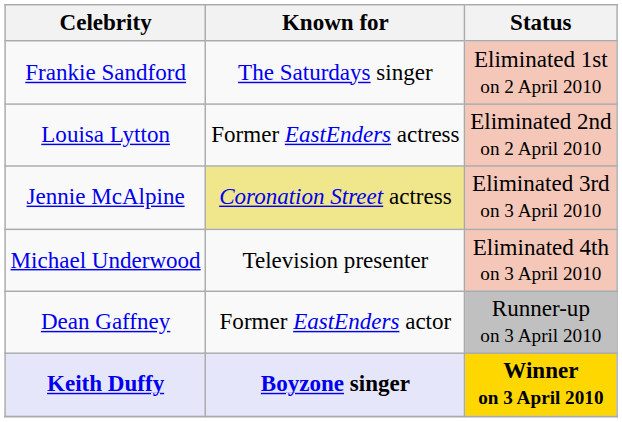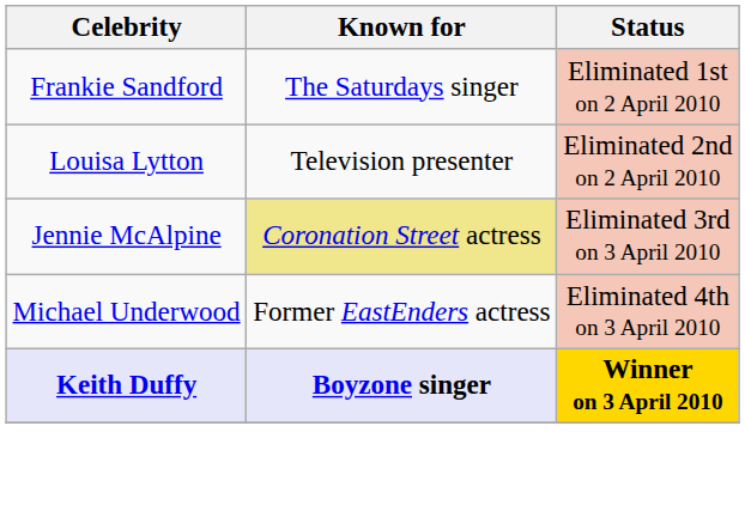Louisa Lytton | Known for: Former EastEnders actress -> Television presenter
Michael Underwood | Known for: Television presenter -> Former EastEnders actress
- row: Dean Gaffney | Former EastEnders actor | Runner-up on 3 April 2010
